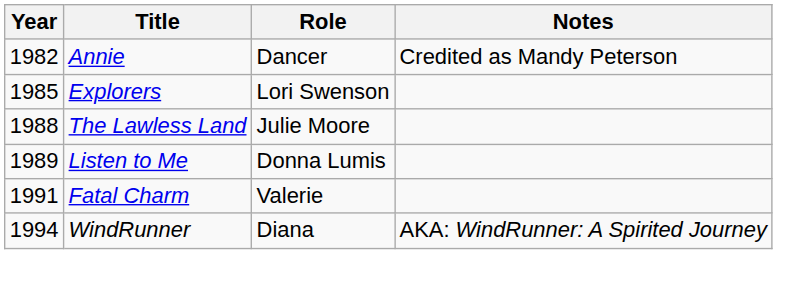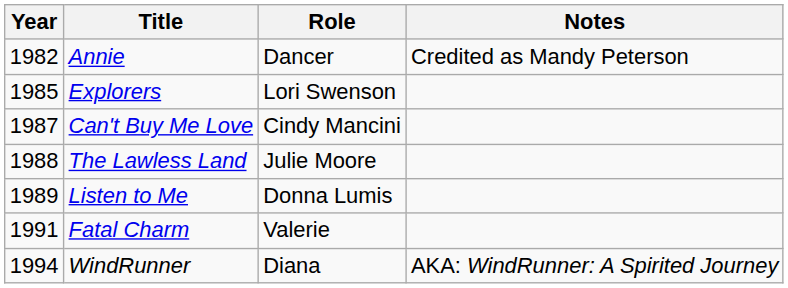+ row: 1987 | Can't Buy Me Love | Cindy Mancini
